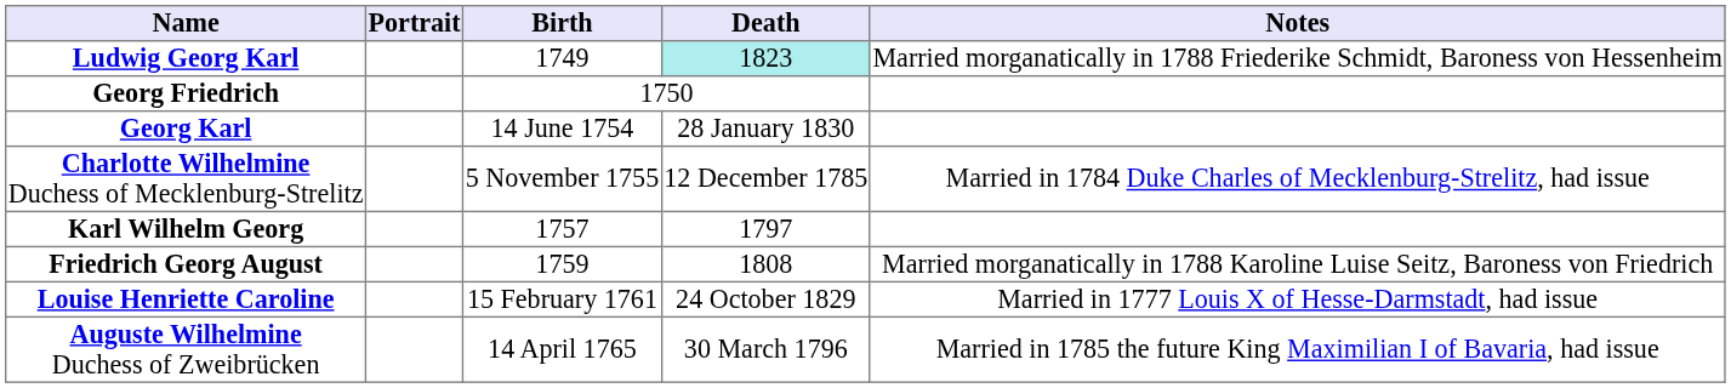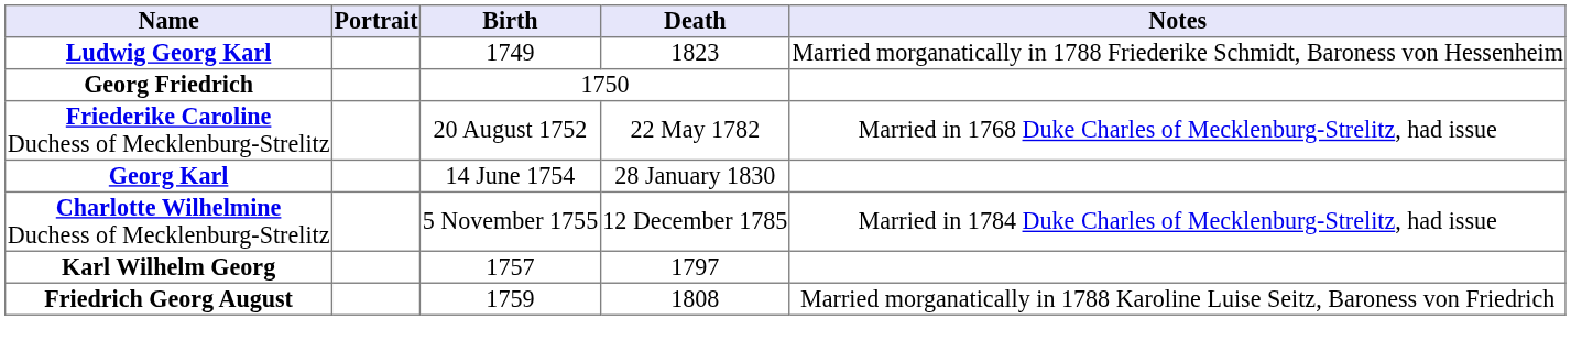Ludwig Georg Karl | Death: paleturquoise background -> no background
+ row: Friederike Caroline Duchess of Mecklenburg-Strelitz | 20 August 1752 | 22 May 1782 | Married in 1768 Duke Charles of Mecklenburg-Strelitz, had issue
- row: Louise Henriette Caroline | 15 February 1761 | 24 October 1829 | Married in 1777 Louis X of Hesse-Darmstadt, had issue
- row: Auguste Wilhelmine Duchess of Zweibrücken | 14 April 1765 | 30 March 1796 | Married in 1785 the future King Maximilian I of Bavaria, had issue
